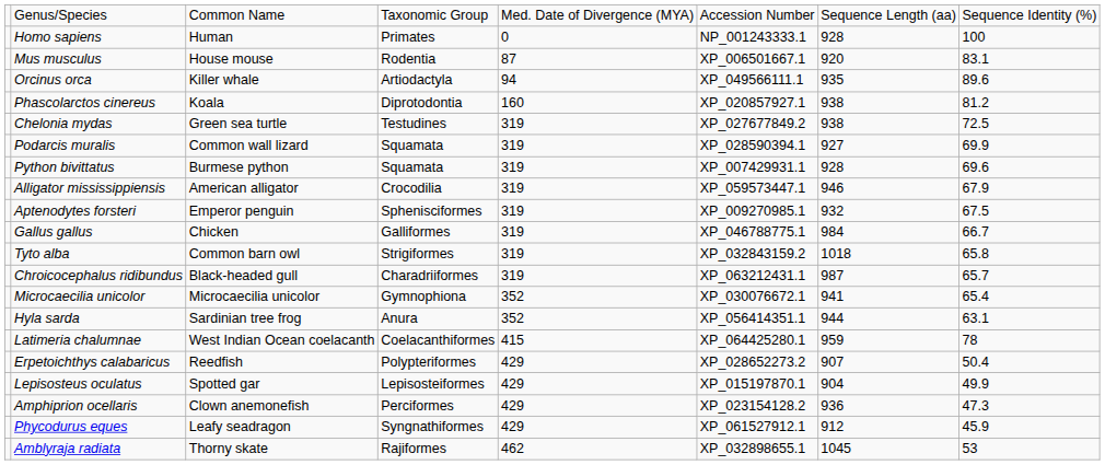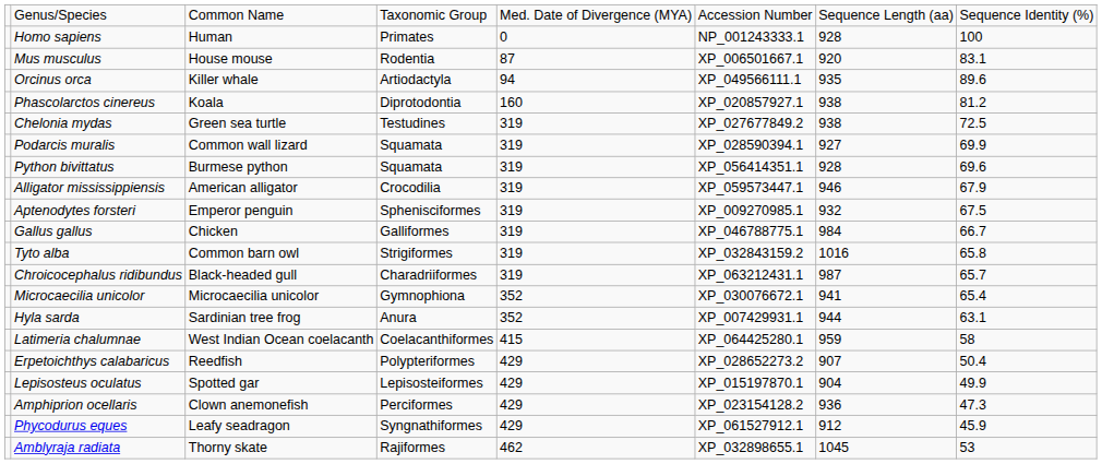Python bivittatus | column 6: XP_007429931.1 -> XP_056414351.1
Tyto alba | column 7: 1018 -> 1016
Hyla sarda | column 6: XP_056414351.1 -> XP_007429931.1
Latimeria chalumnae | column 8: 78 -> 58
